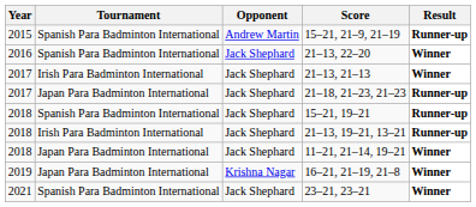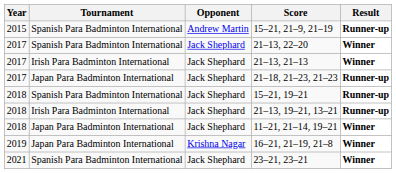21–13, 22–20 | Year: 2016 -> 2017
